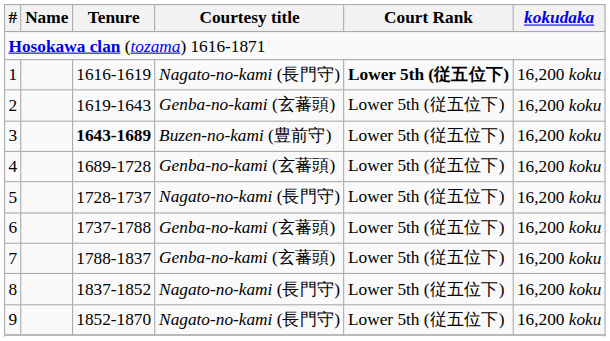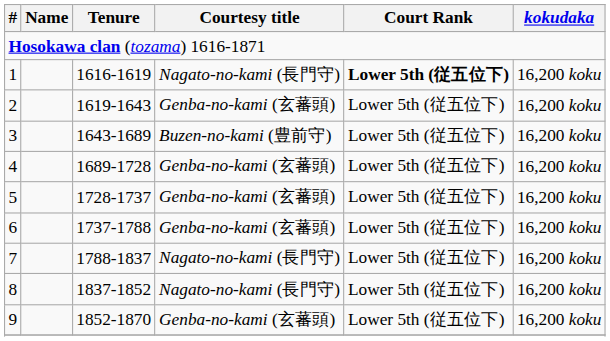3 | Tenure: bold -> normal
5 | Courtesy title: Nagato-no-kami (長門守) -> Genba-no-kami (玄蕃頭)
7 | Courtesy title: Genba-no-kami (玄蕃頭) -> Nagato-no-kami (長門守)
9 | Courtesy title: Nagato-no-kami (長門守) -> Genba-no-kami (玄蕃頭)
